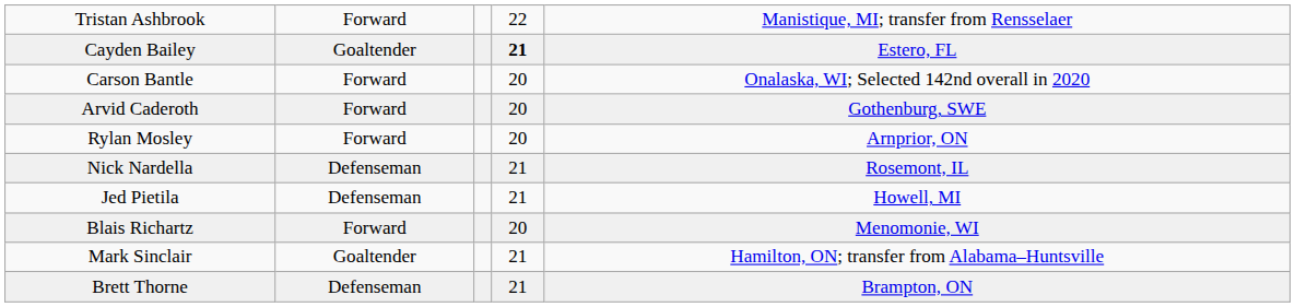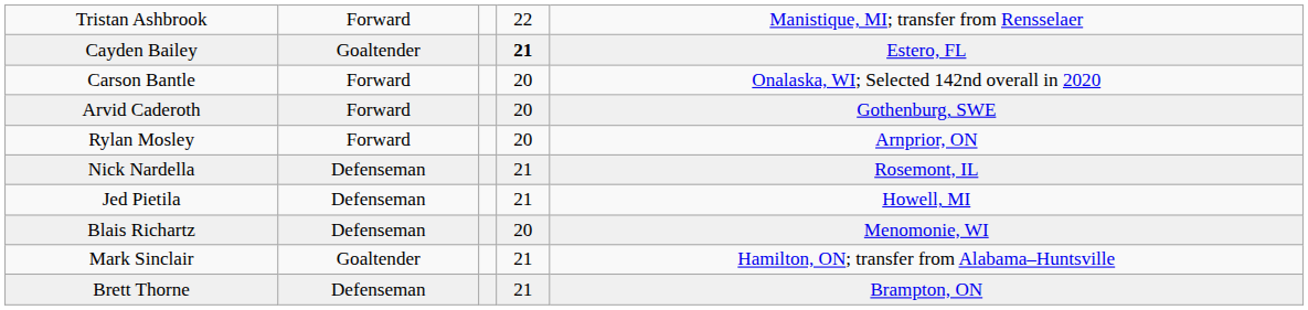Blais Richartz | column 2: Forward -> Defenseman
